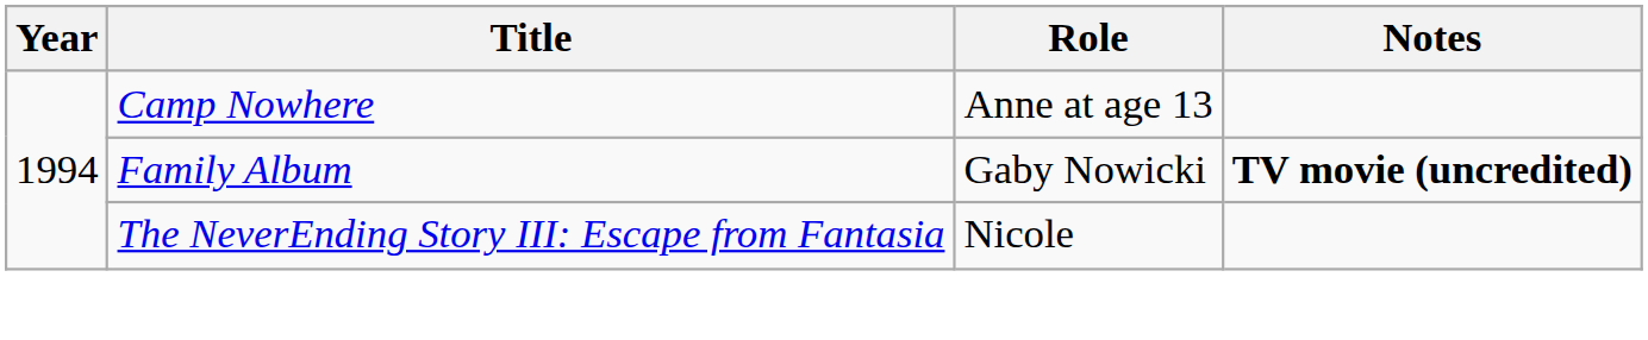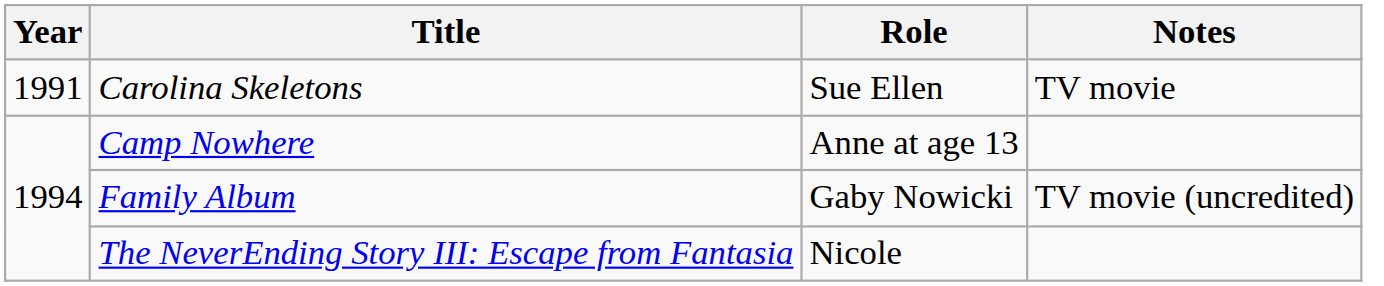+ row: 1991 | Carolina Skeletons | Sue Ellen | TV movie
Family Album | Notes: bold -> normal
